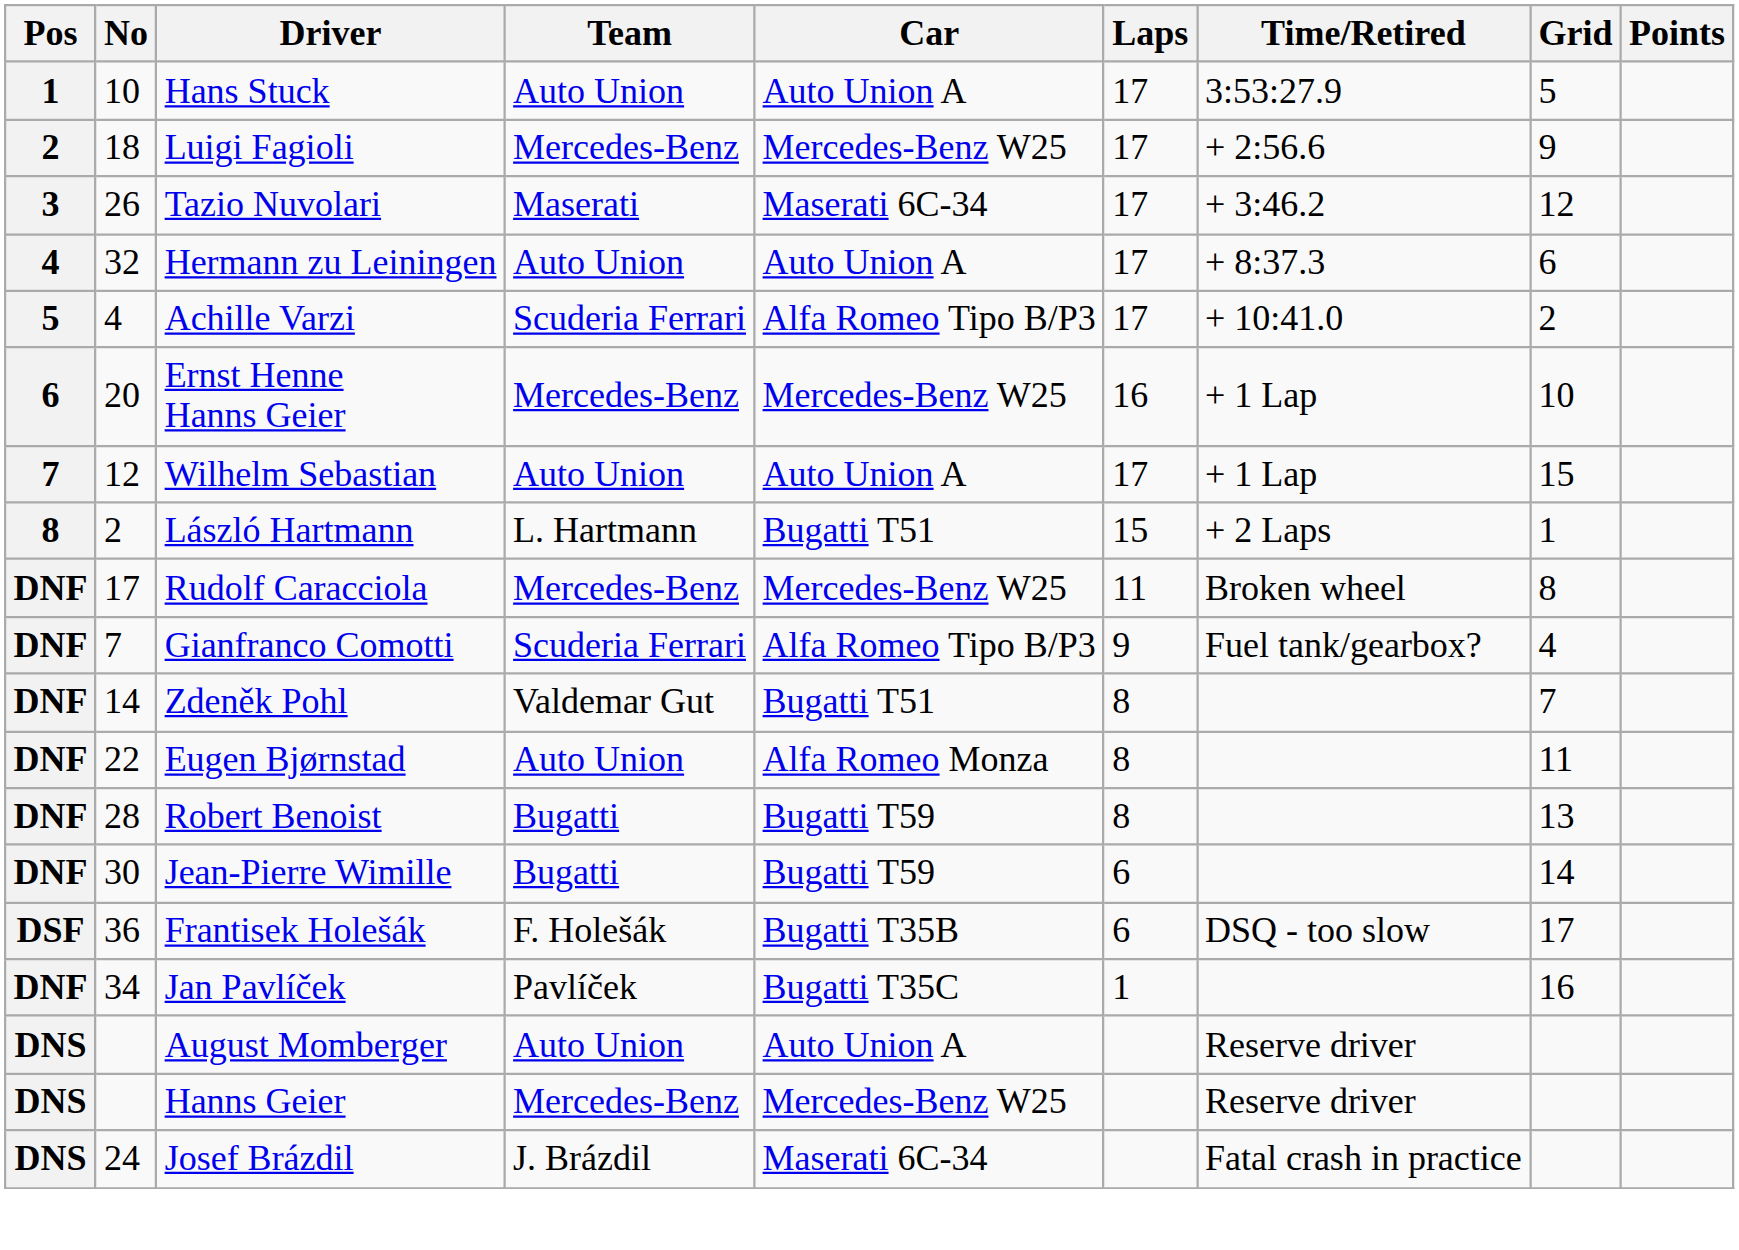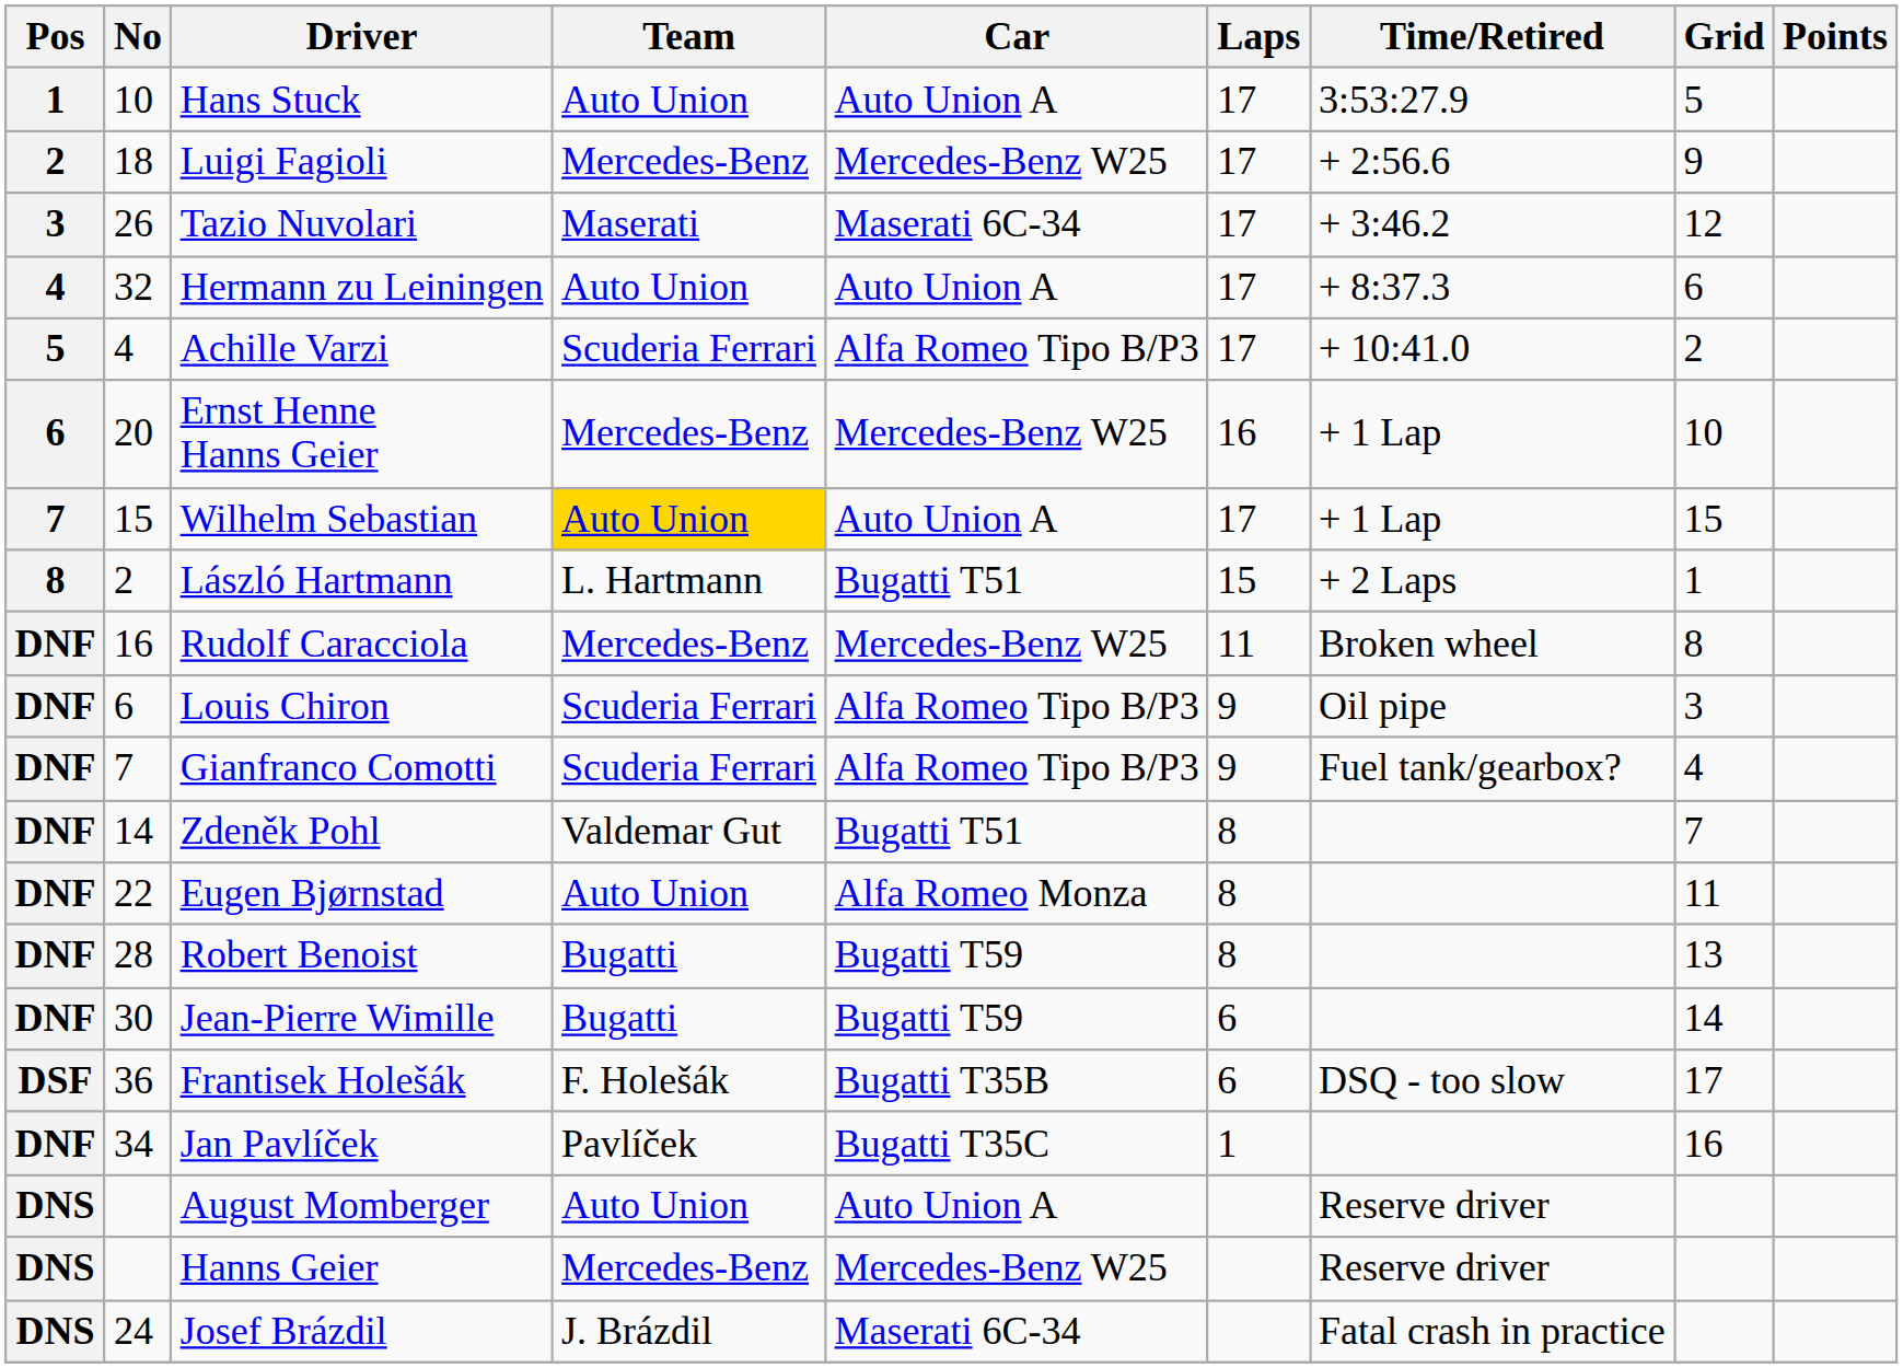Wilhelm Sebastian | No: 12 -> 15
Wilhelm Sebastian | Team: no background -> gold background
Rudolf Caracciola | No: 17 -> 16
+ row: DNF | 6 | Louis Chiron | Scuderia Ferrari | Alfa Romeo Tipo B/P3 | 9 | Oil pipe | 3
